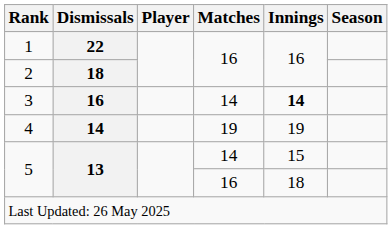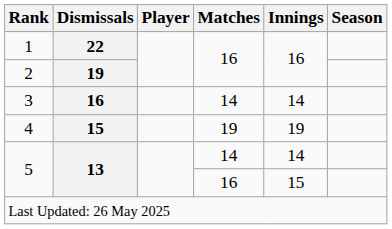2 | Dismissals: 18 -> 19
3 | Innings: bold -> normal
4 | Dismissals: 14 -> 15
5 / 14 | Innings: 15 -> 14
5 / 16 | Innings: 18 -> 15
